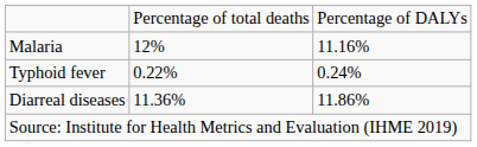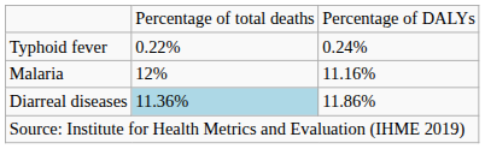rows swapped: Malaria <-> Typhoid fever
Diarreal diseases | column 2: no background -> lightblue background
